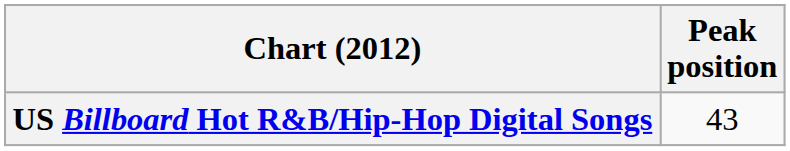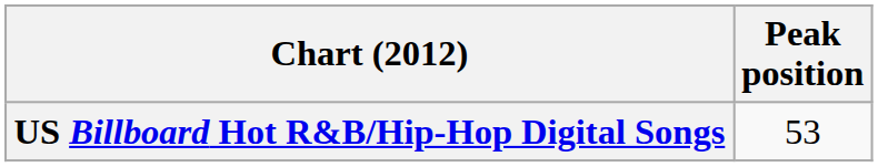US Billboard Hot R&B/Hip-Hop Digital Songs | Peak position: 43 -> 53
